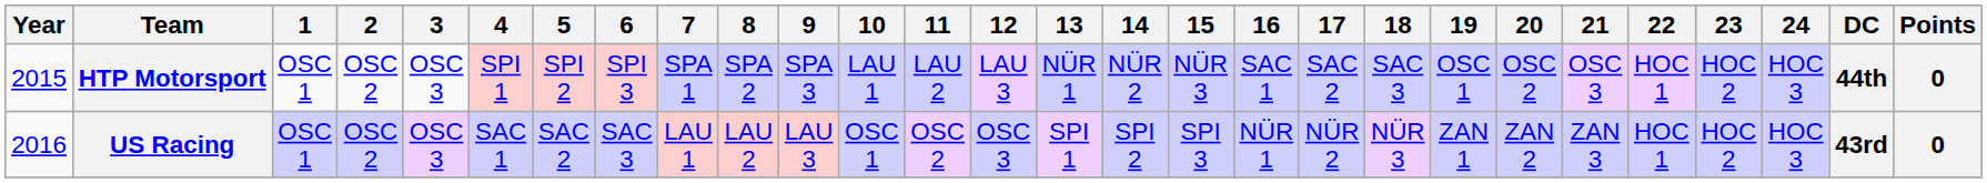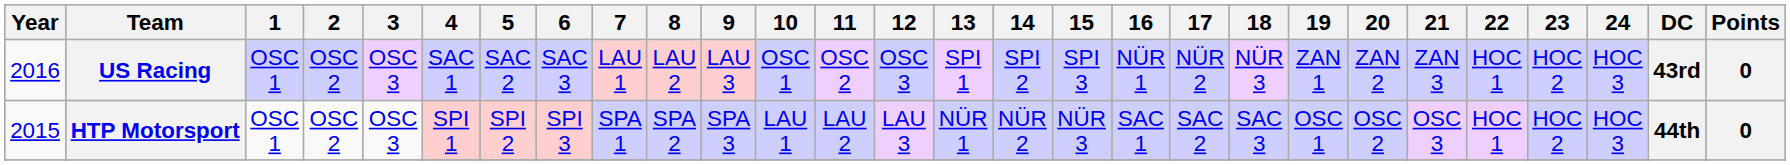rows swapped: HTP Motorsport <-> US Racing
